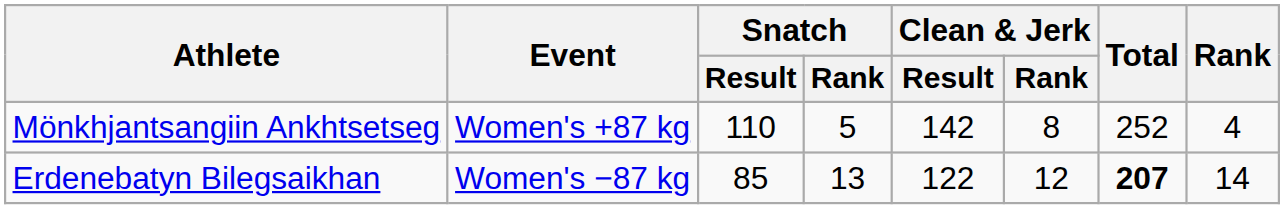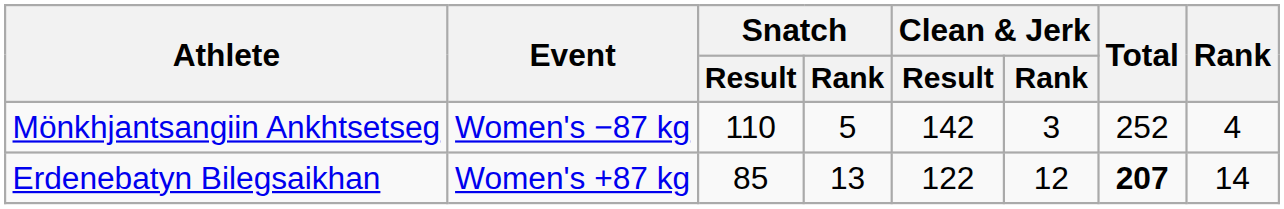Mönkhjantsangiin Ankhtsetseg | Event: Women's +87 kg -> Women's −87 kg
Mönkhjantsangiin Ankhtsetseg | Clean & Jerk / Rank: 8 -> 3
Erdenebatyn Bilegsaikhan | Event: Women's −87 kg -> Women's +87 kg
